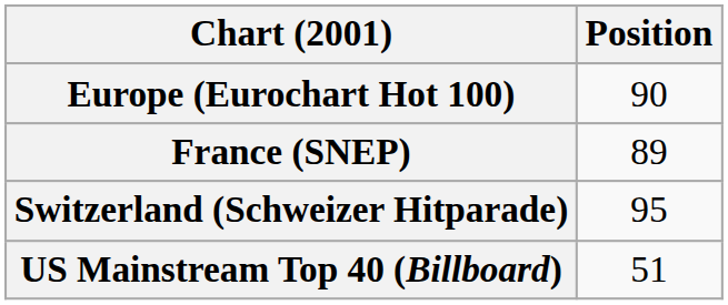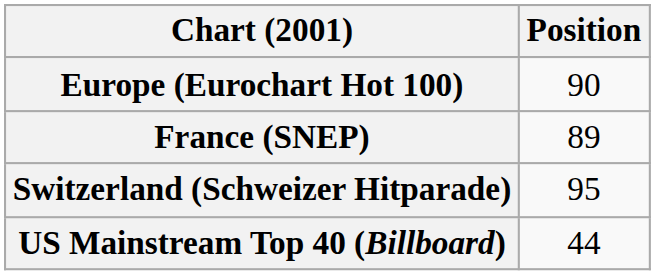US Mainstream Top 40 (Billboard) | Position: 51 -> 44
